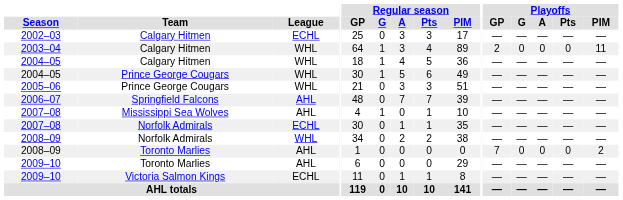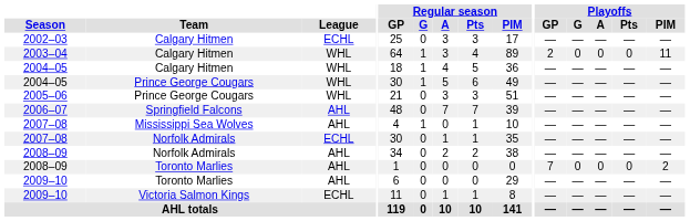2008–09 / Norfolk Admirals | League: WHL -> AHL
